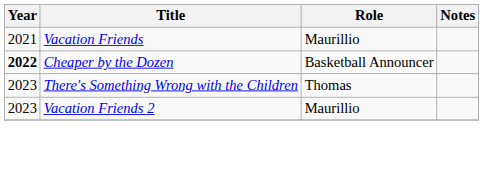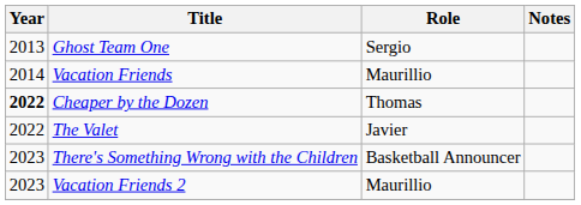+ row: 2013 | Ghost Team One | Sergio
Vacation Friends | Year: 2021 -> 2014
Cheaper by the Dozen | Role: Basketball Announcer -> Thomas
+ row: 2022 | The Valet | Javier
There's Something Wrong with the Children | Role: Thomas -> Basketball Announcer
